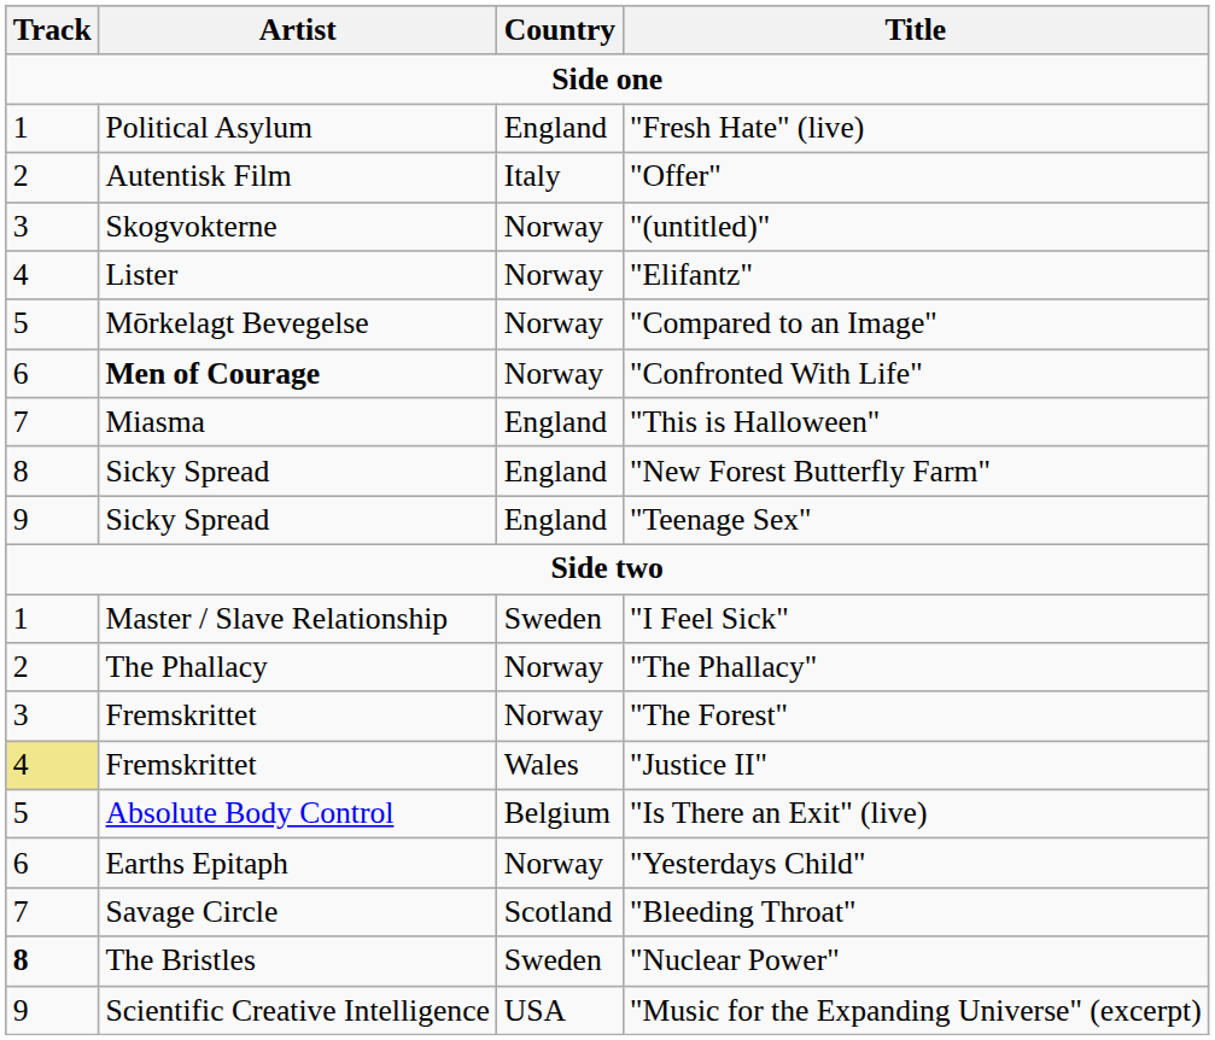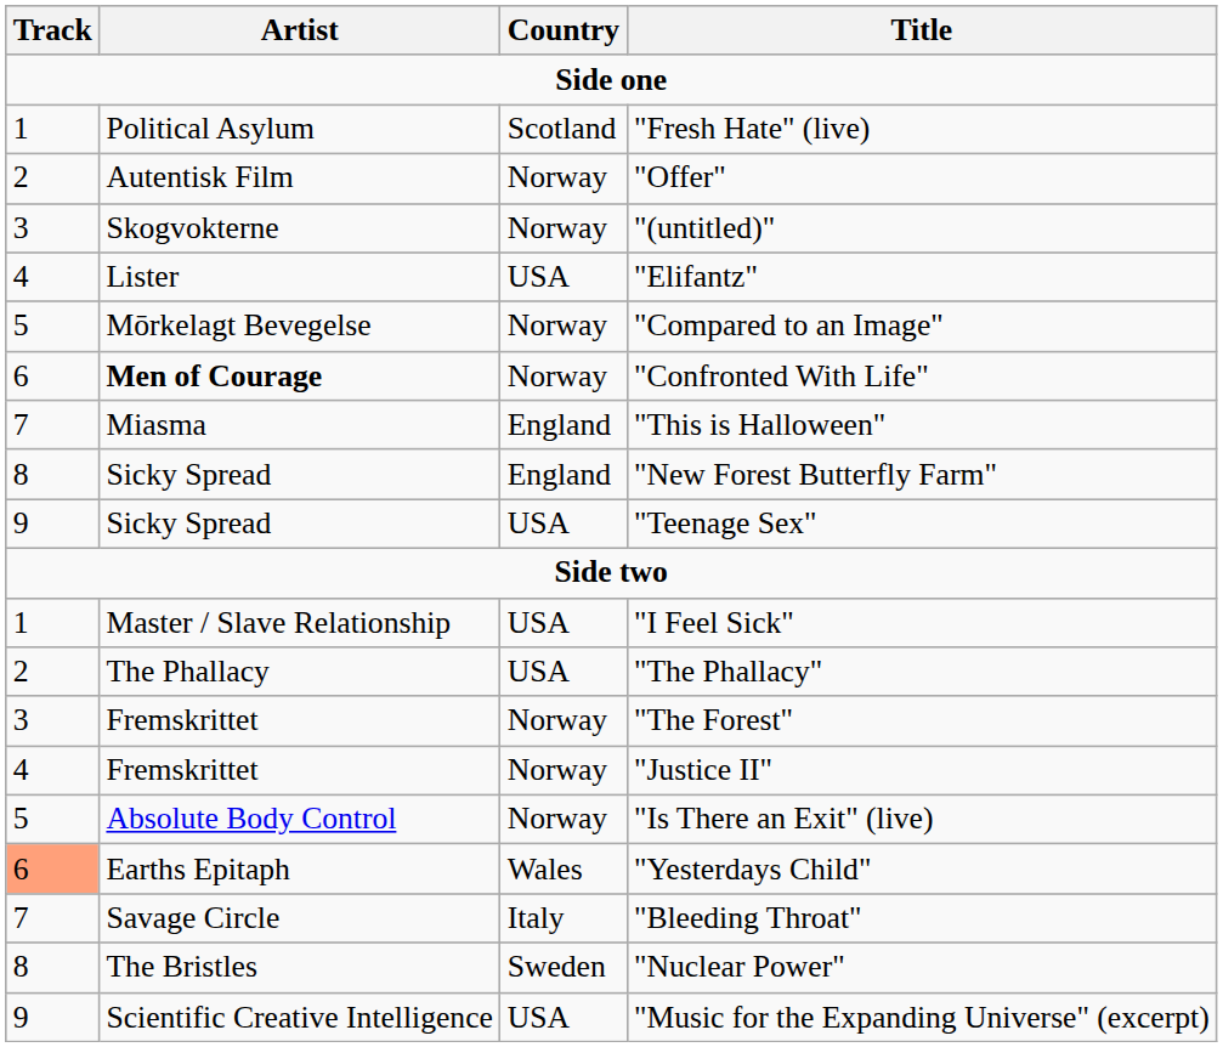"Fresh Hate" (live) | Country: England -> Scotland
"Offer" | Country: Italy -> Norway
"Elifantz" | Country: Norway -> USA
"Teenage Sex" | Country: England -> USA
"I Feel Sick" | Country: Sweden -> USA
"The Phallacy" | Country: Norway -> USA
"Justice II" | Track: khaki background -> no background
"Justice II" | Country: Wales -> Norway
"Is There an Exit" (live) | Country: Belgium -> Norway
"Yesterdays Child" | Track: no background -> lightsalmon background
"Yesterdays Child" | Country: Norway -> Wales
"Bleeding Throat" | Country: Scotland -> Italy
"Nuclear Power" | Track: bold -> normal
